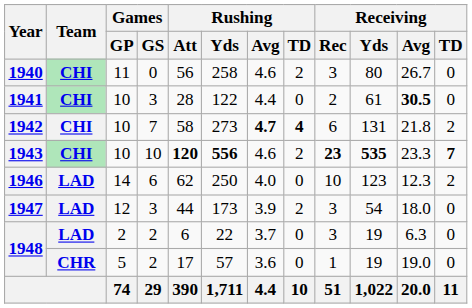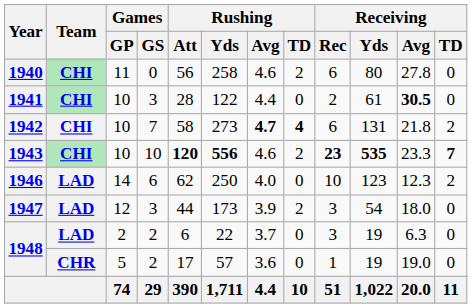1940 | Receiving / Rec: 3 -> 6
1940 | Receiving / Avg: 26.7 -> 27.8
